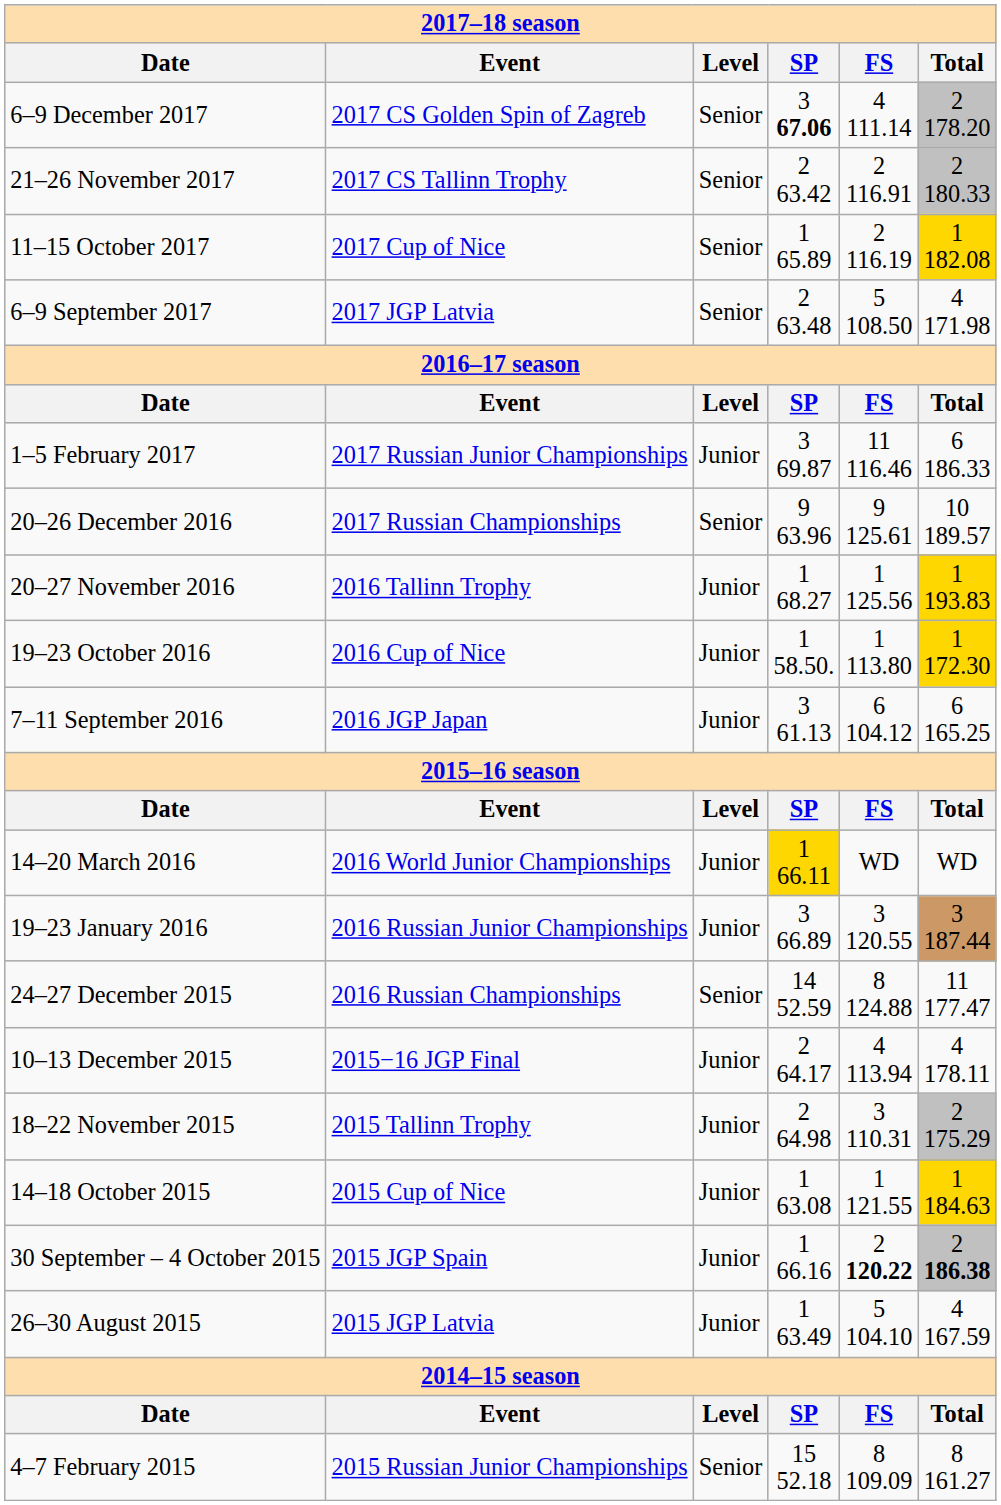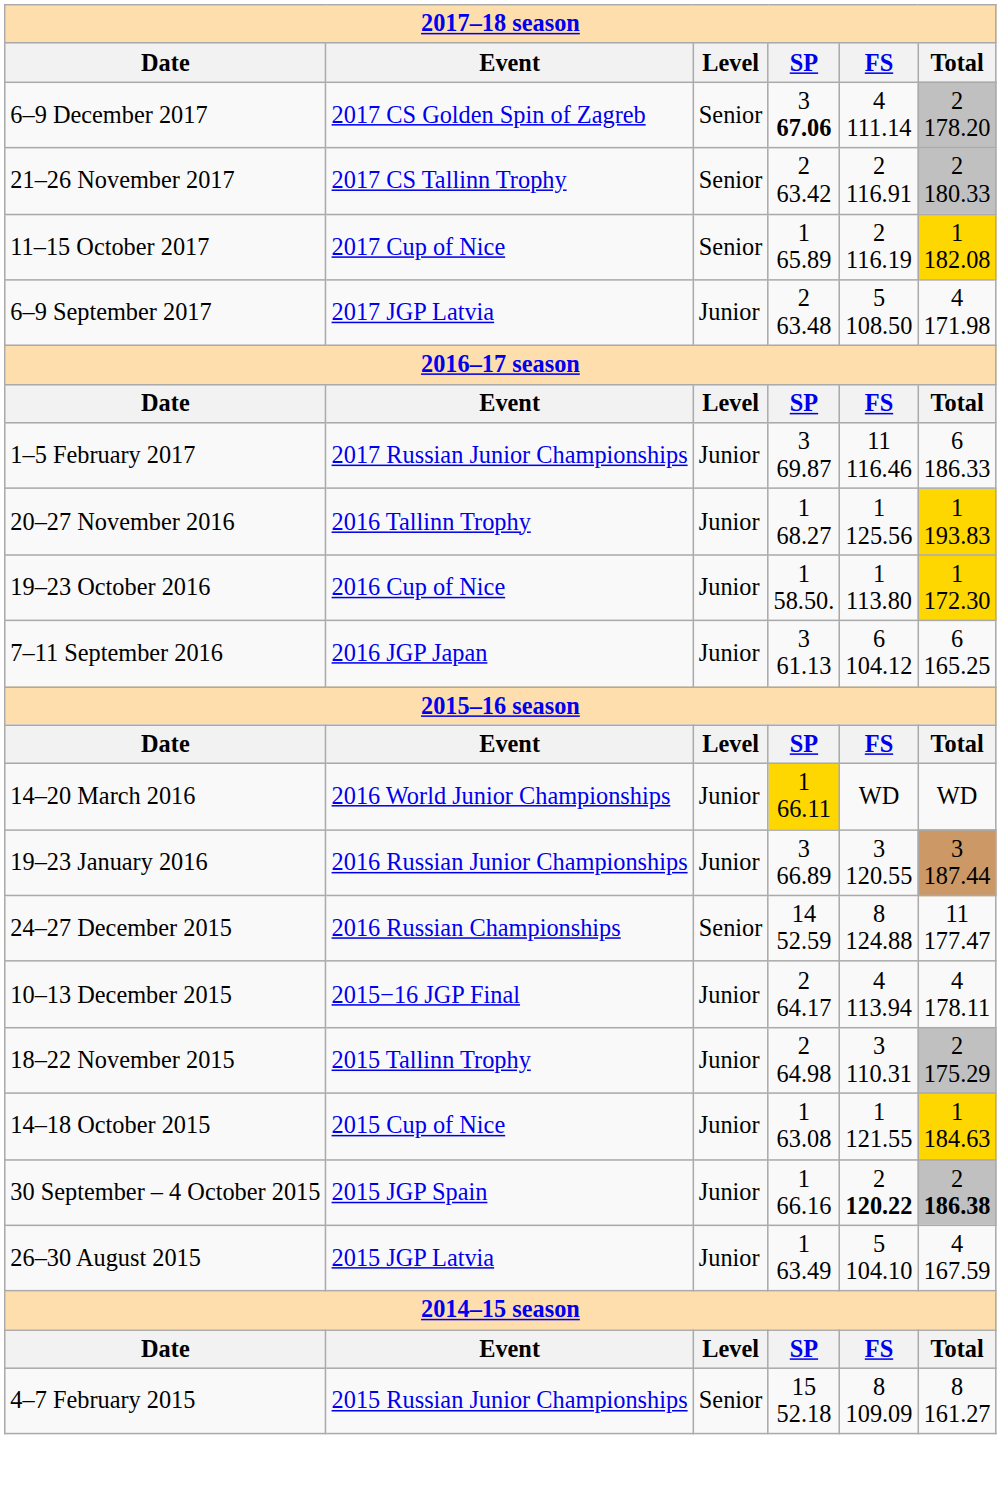6–9 September 2017 | column 3: Senior -> Junior
- row: 20–26 December 2016 | 2017 Russian Championships | Senior | 9 63.96 | 9 125.61 | 10 189.57
